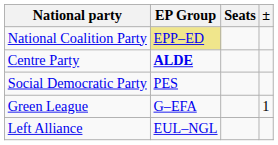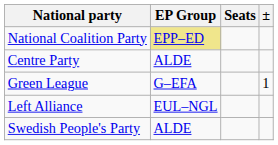Centre Party | EP Group: bold -> normal
- row: Social Democratic Party | PES
+ row: Swedish People's Party | ALDE
